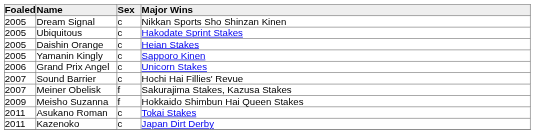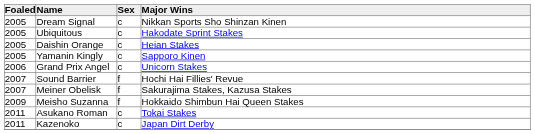Sound Barrier | Sex: c -> f
